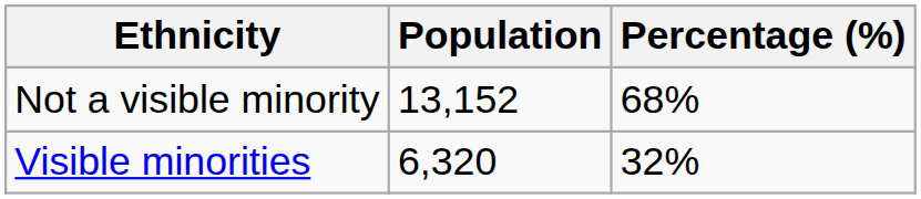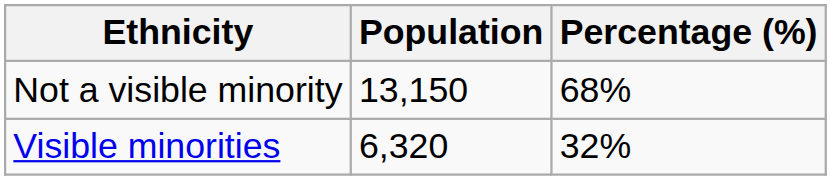Not a visible minority | Population: 13,152 -> 13,150
